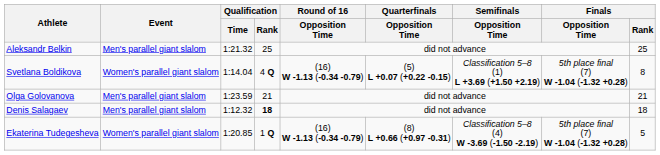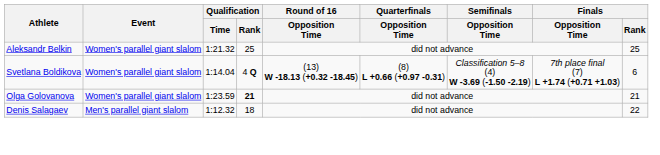Aleksandr Belkin | Event: Men's parallel giant slalom -> Women's parallel giant slalom
Svetlana Boldikova | Round of 16 / Opposition Time: (16) W -1.13 (-0.34 -0.79) -> (13) W -18.13 (+0.32 -18.45)
Svetlana Boldikova | Quarterfinals / Opposition Time: (5) L +0.07 (+0.22 -0.15) -> (8) L +0.66 (+0.97 -0.31)
Svetlana Boldikova | Semifinals / Opposition Time: Classification 5–8 (1) L +3.69 (+1.50 +2.19) -> Classification 5–8 (4) W -3.69 (-1.50 -2.19)
Svetlana Boldikova | Finals / Opposition Time: 5th place final (7) W -1.04 (-1.32 +0.28) -> 7th place final (7) L +1.74 (+0.71 +1.03)
Svetlana Boldikova | Finals / Rank: 8 -> 6
Olga Golovanova | Event: Men's parallel giant slalom -> Women's parallel giant slalom
Olga Golovanova | Qualification / Rank: normal -> bold
Denis Salagaev | Qualification / Rank: bold -> normal
Denis Salagaev | Finals / Rank: 18 -> 22
- row: Ekaterina Tudegesheva | Women's parallel giant slalom | 1:20.85 | 1 Q | (16) W -1.13 (-0.34 -0.79) | (8) L +0.66 (+0.97 -0.31) | Classification 5–8 (4) W -3.69 (-1.50 -2.19) | 5th place final (7) W -1.04 (-1.32 +0.28) | 5
